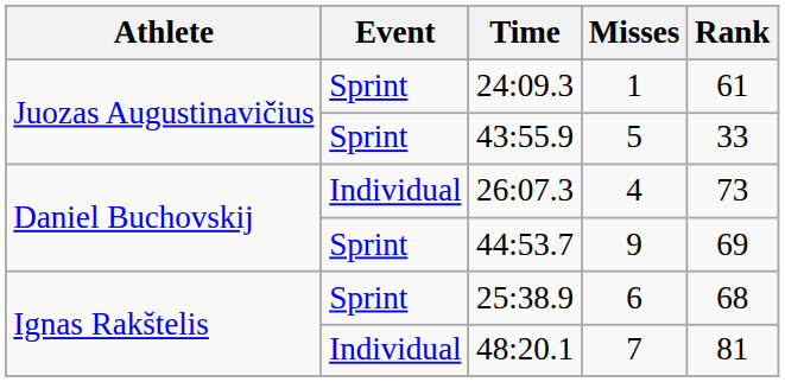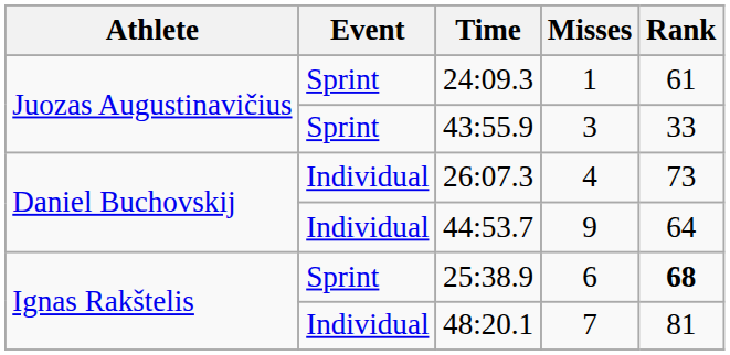43:55.9 | Misses: 5 -> 3
44:53.7 | Event: Sprint -> Individual
44:53.7 | Rank: 69 -> 64
25:38.9 | Rank: normal -> bold
